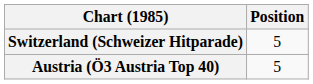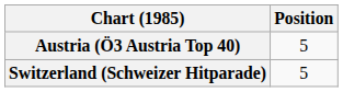rows swapped: Austria (Ö3 Austria Top 40) <-> Switzerland (Schweizer Hitparade)
